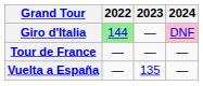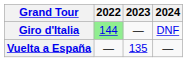Giro d'Italia | 2024: pink background -> no background
- row: Tour de France | — | — | —
